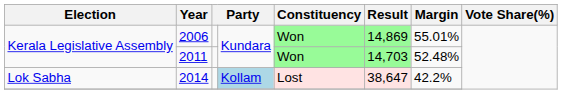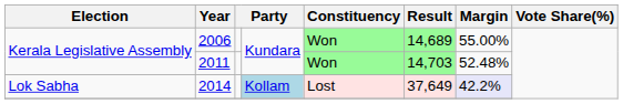2006 | Result: 14,869 -> 14,689
2006 | Margin: 55.01% -> 55.00%
2014 | Result: 38,647 -> 37,649
2014 | Margin: no background -> lavender background
